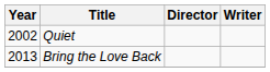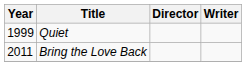Quiet | Year: 2002 -> 1999
Bring the Love Back | Year: 2013 -> 2011
